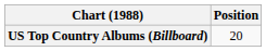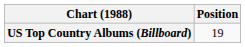US Top Country Albums (Billboard) | Position: 20 -> 19
